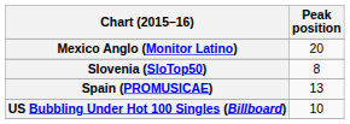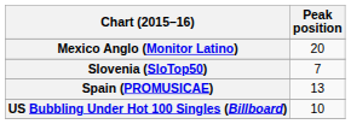Slovenia (SloTop50) | Peak position: 8 -> 7
